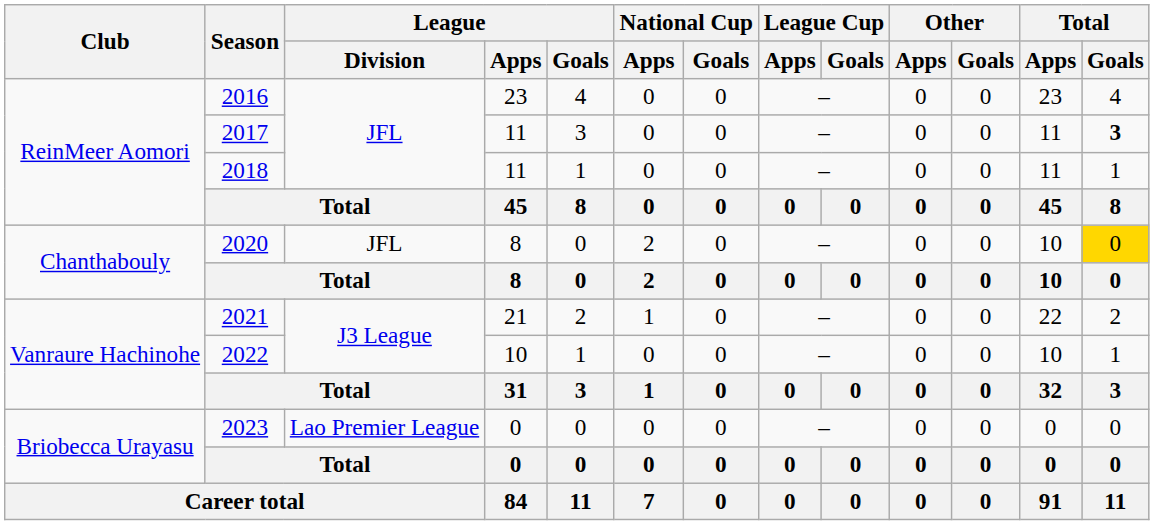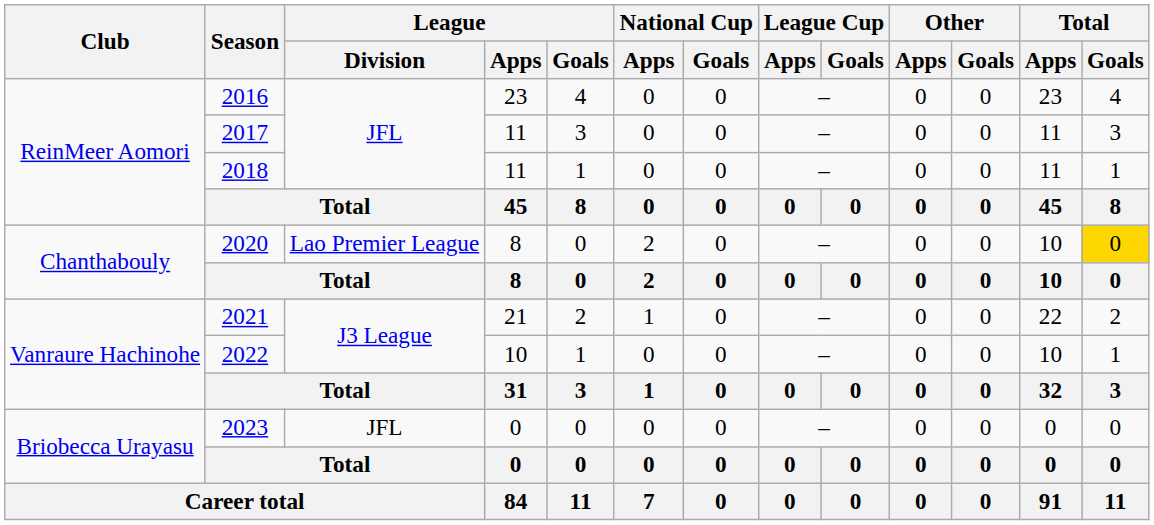2017 | Total / Goals: bold -> normal
2020 | League / Division: JFL -> Lao Premier League
2023 | League / Division: Lao Premier League -> JFL
